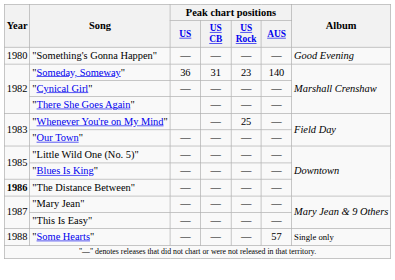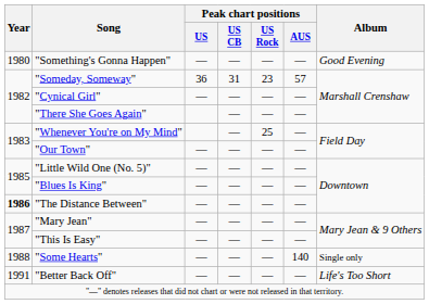"Someday, Someway" | Peak chart positions / AUS: 140 -> 57
"Some Hearts" | Peak chart positions / AUS: 57 -> 140
+ row: 1991 | "Better Back Off" | — | — | — | — | Life's Too Short
